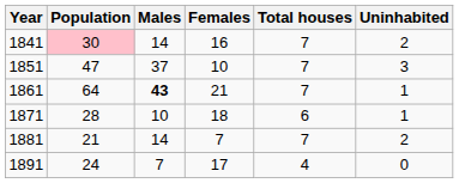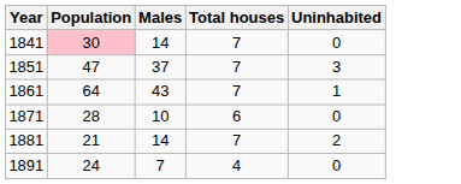- column: Females | 16 | 10 | 21 | 18 | 7 | 17
1841 | Uninhabited: 2 -> 0
1861 | Males: bold -> normal
1871 | Uninhabited: 1 -> 0
